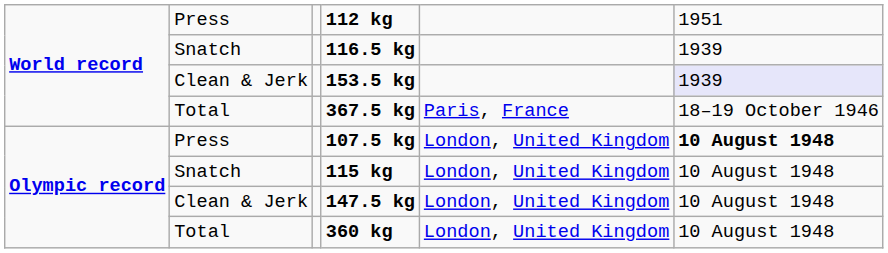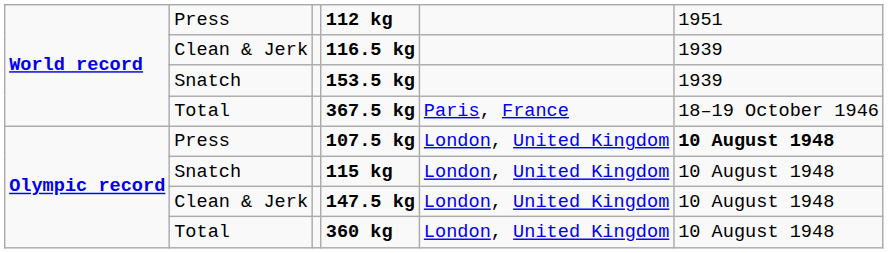116.5 kg | column 2: Snatch -> Clean & Jerk
153.5 kg | column 2: Clean & Jerk -> Snatch
153.5 kg | column 6: lavender background -> no background
